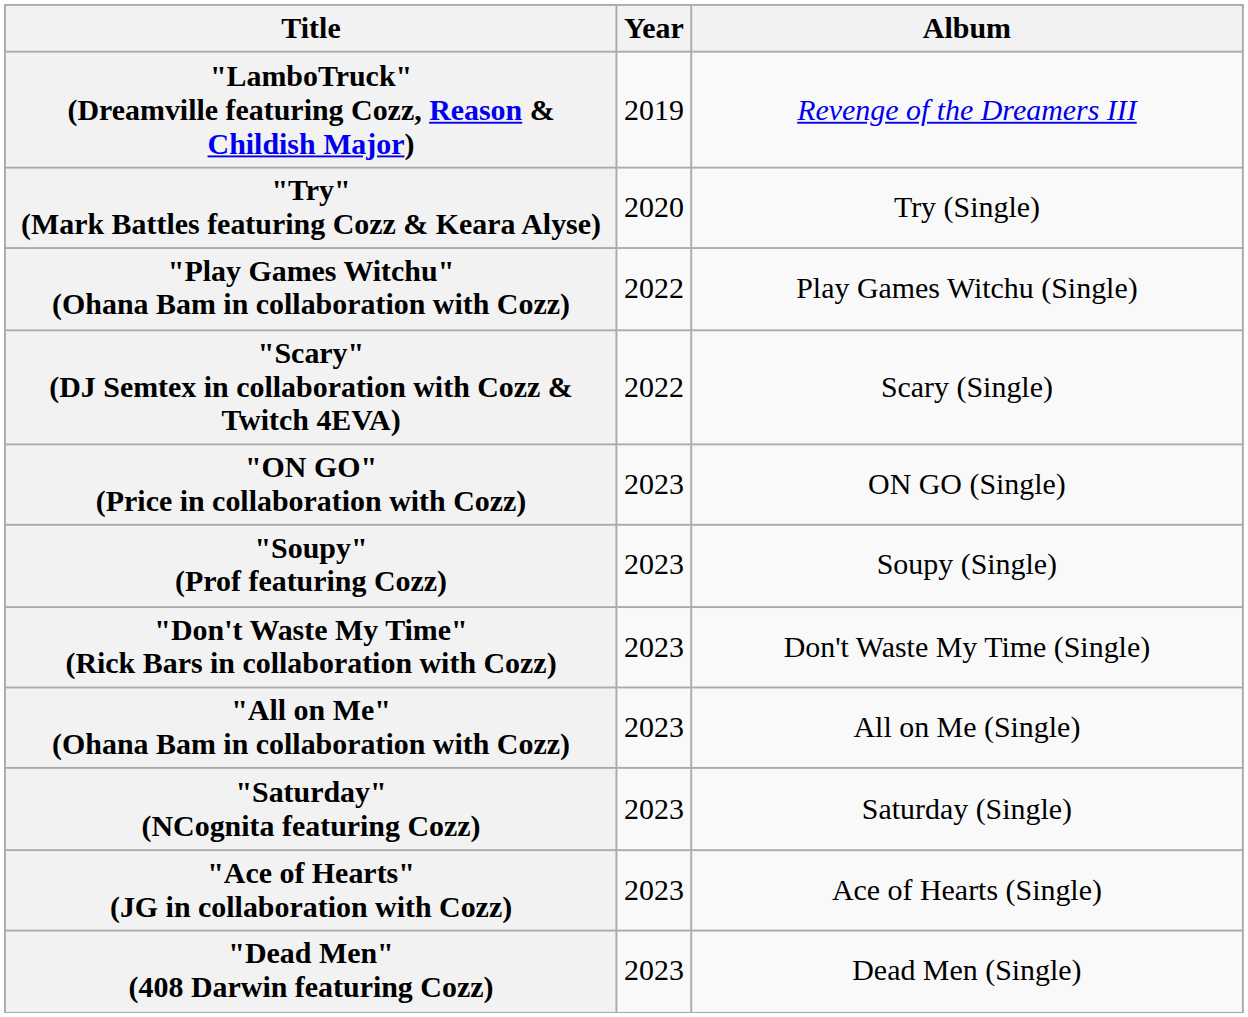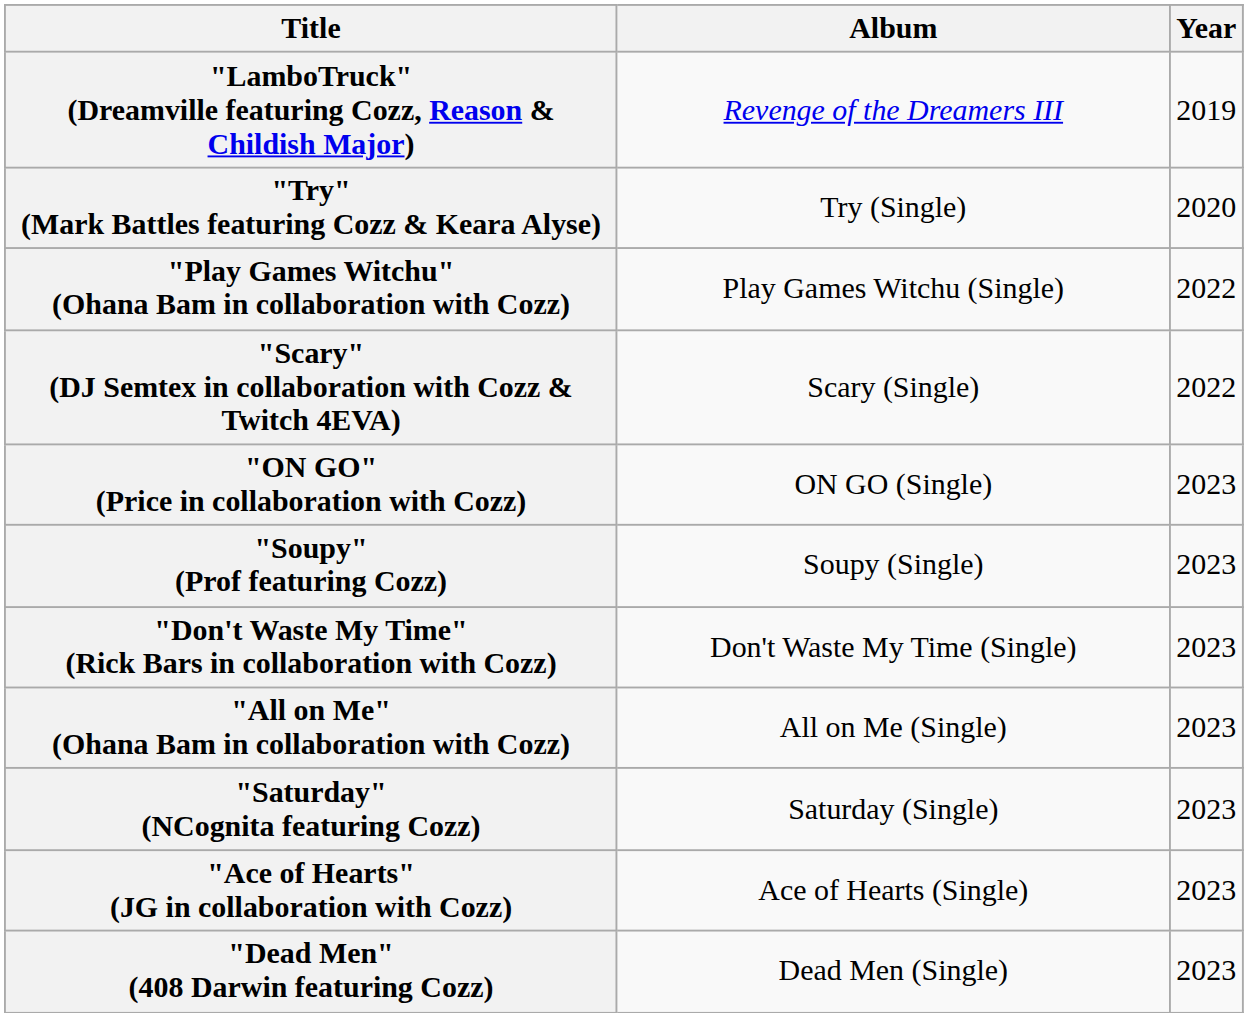columns swapped: Year <-> Album
